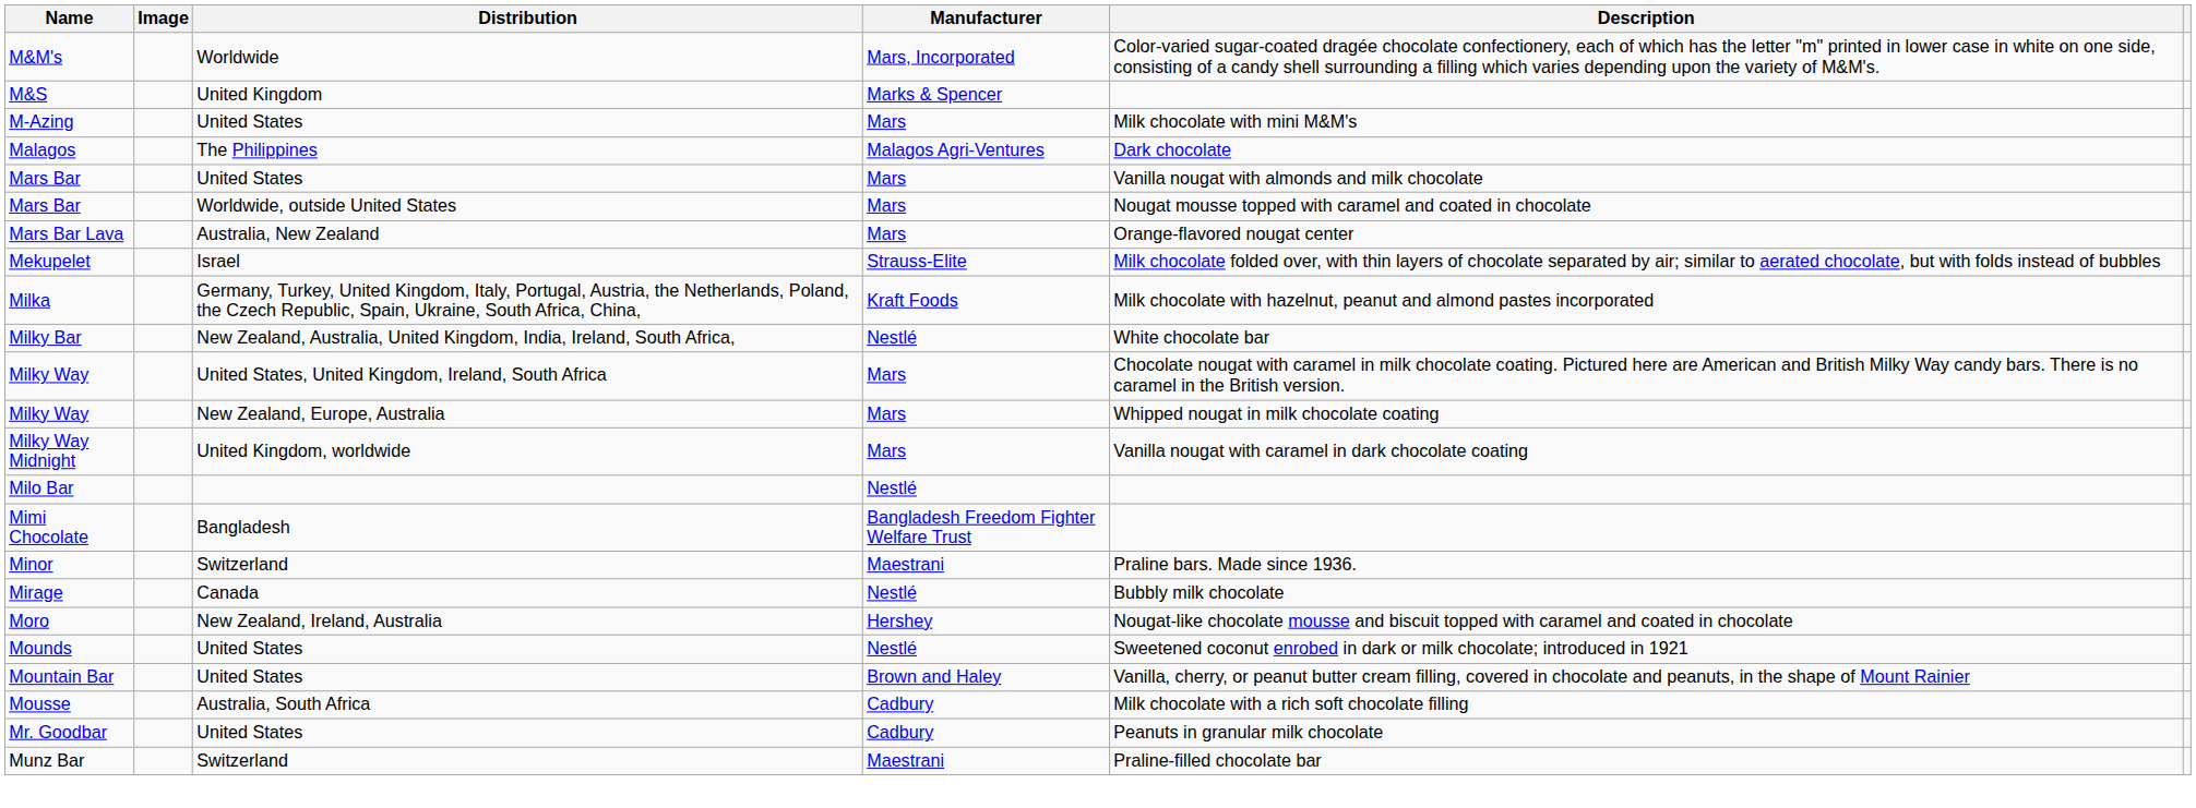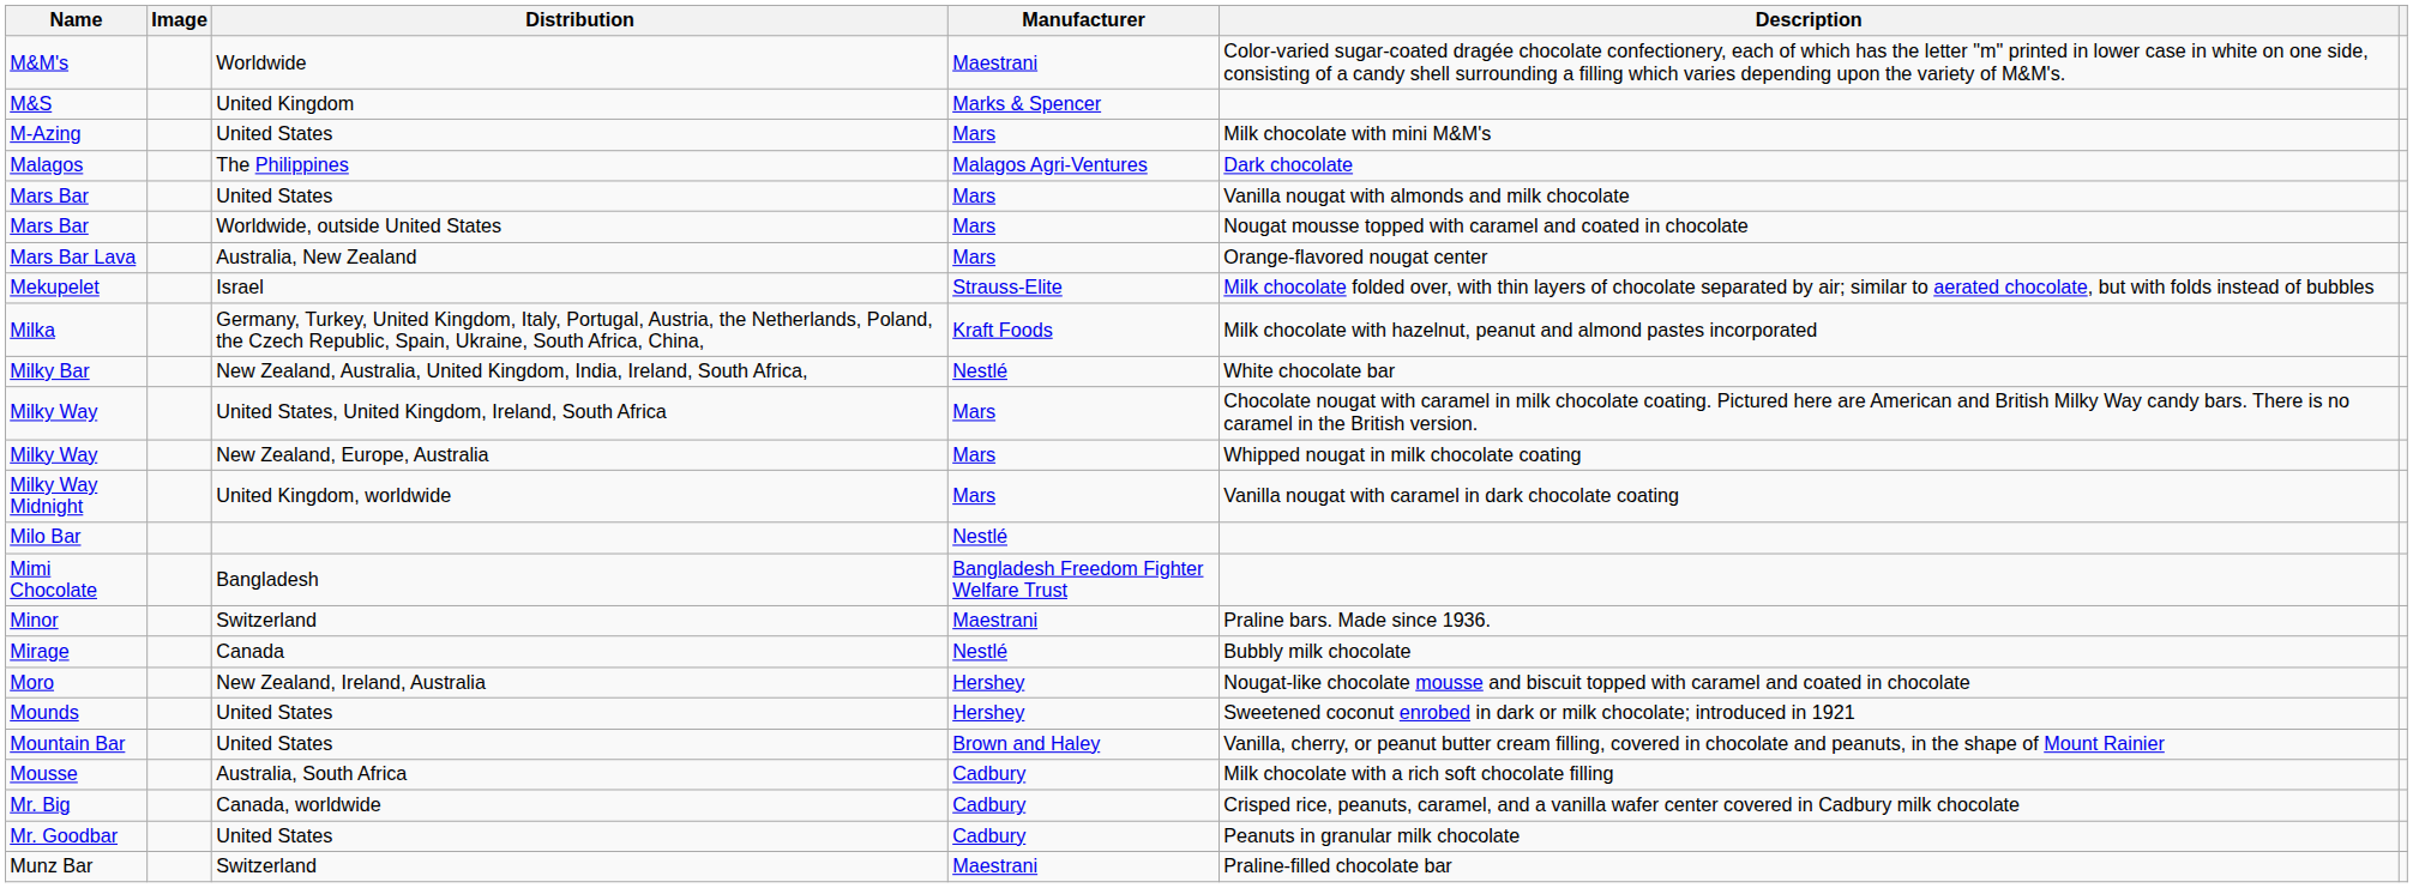M&M's | Manufacturer: Mars, Incorporated -> Maestrani
Mounds | Manufacturer: Nestlé -> Hershey
+ row: Mr. Big | Canada, worldwide | Cadbury | Crisped rice, peanuts, caramel, and a vanilla wafer center covered in Cadbury milk chocolate
